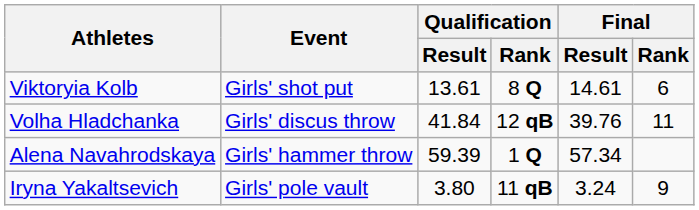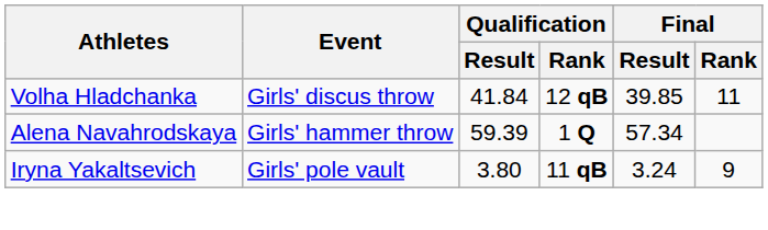- row: Viktoryia Kolb | Girls' shot put | 13.61 | 8 Q | 14.61 | 6
Volha Hladchanka | Final / Result: 39.76 -> 39.85
